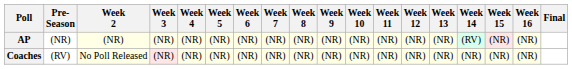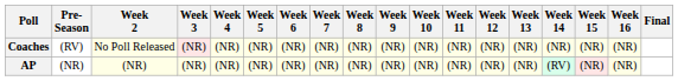rows swapped: AP <-> Coaches
